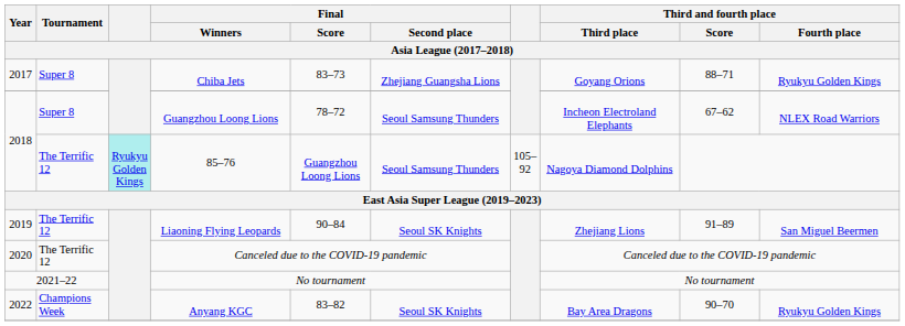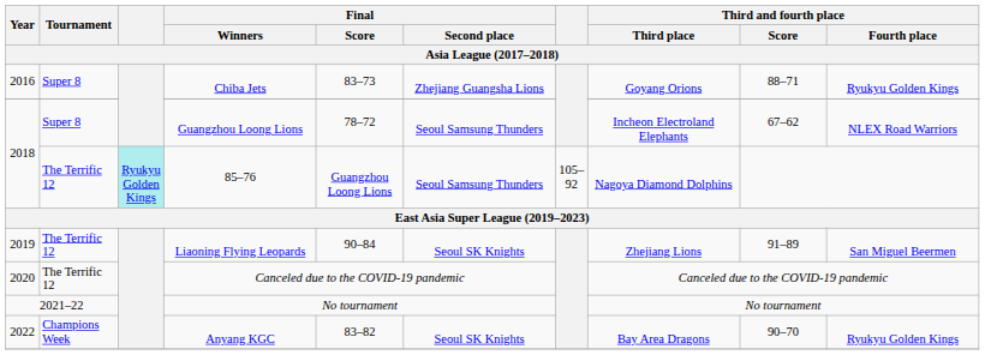Chiba Jets | Year: 2017 -> 2016
